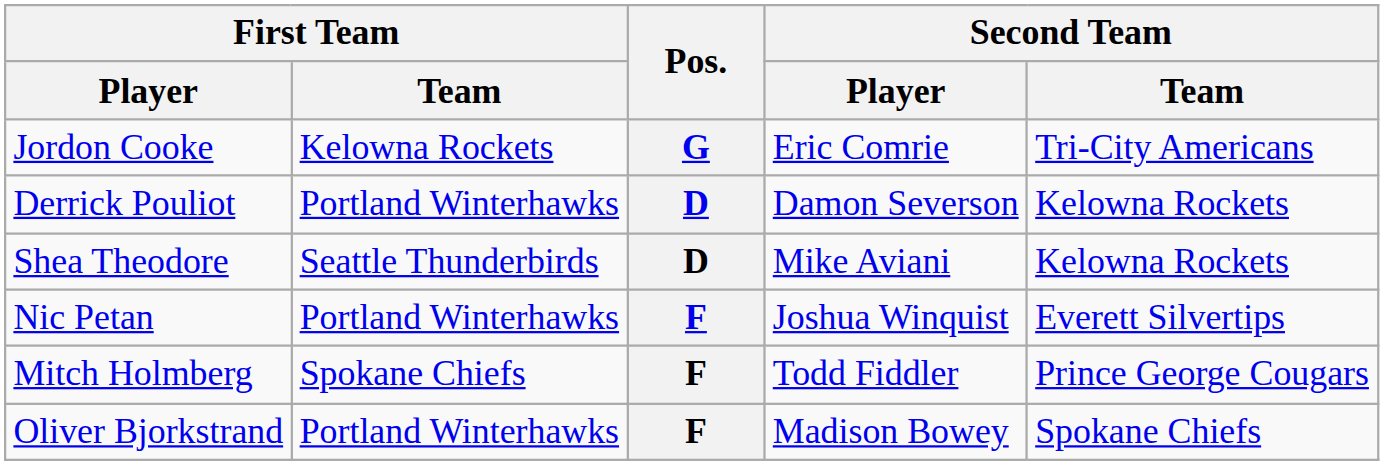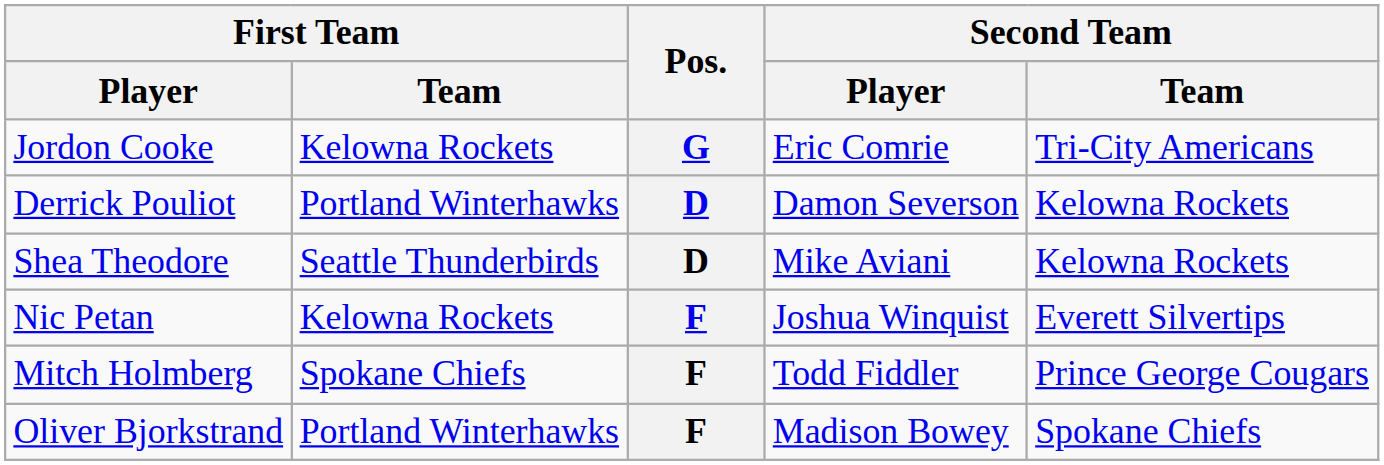Nic Petan | First Team / Team: Portland Winterhawks -> Kelowna Rockets
